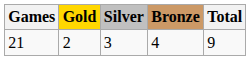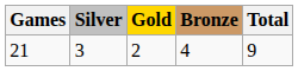columns swapped: Gold <-> Silver
